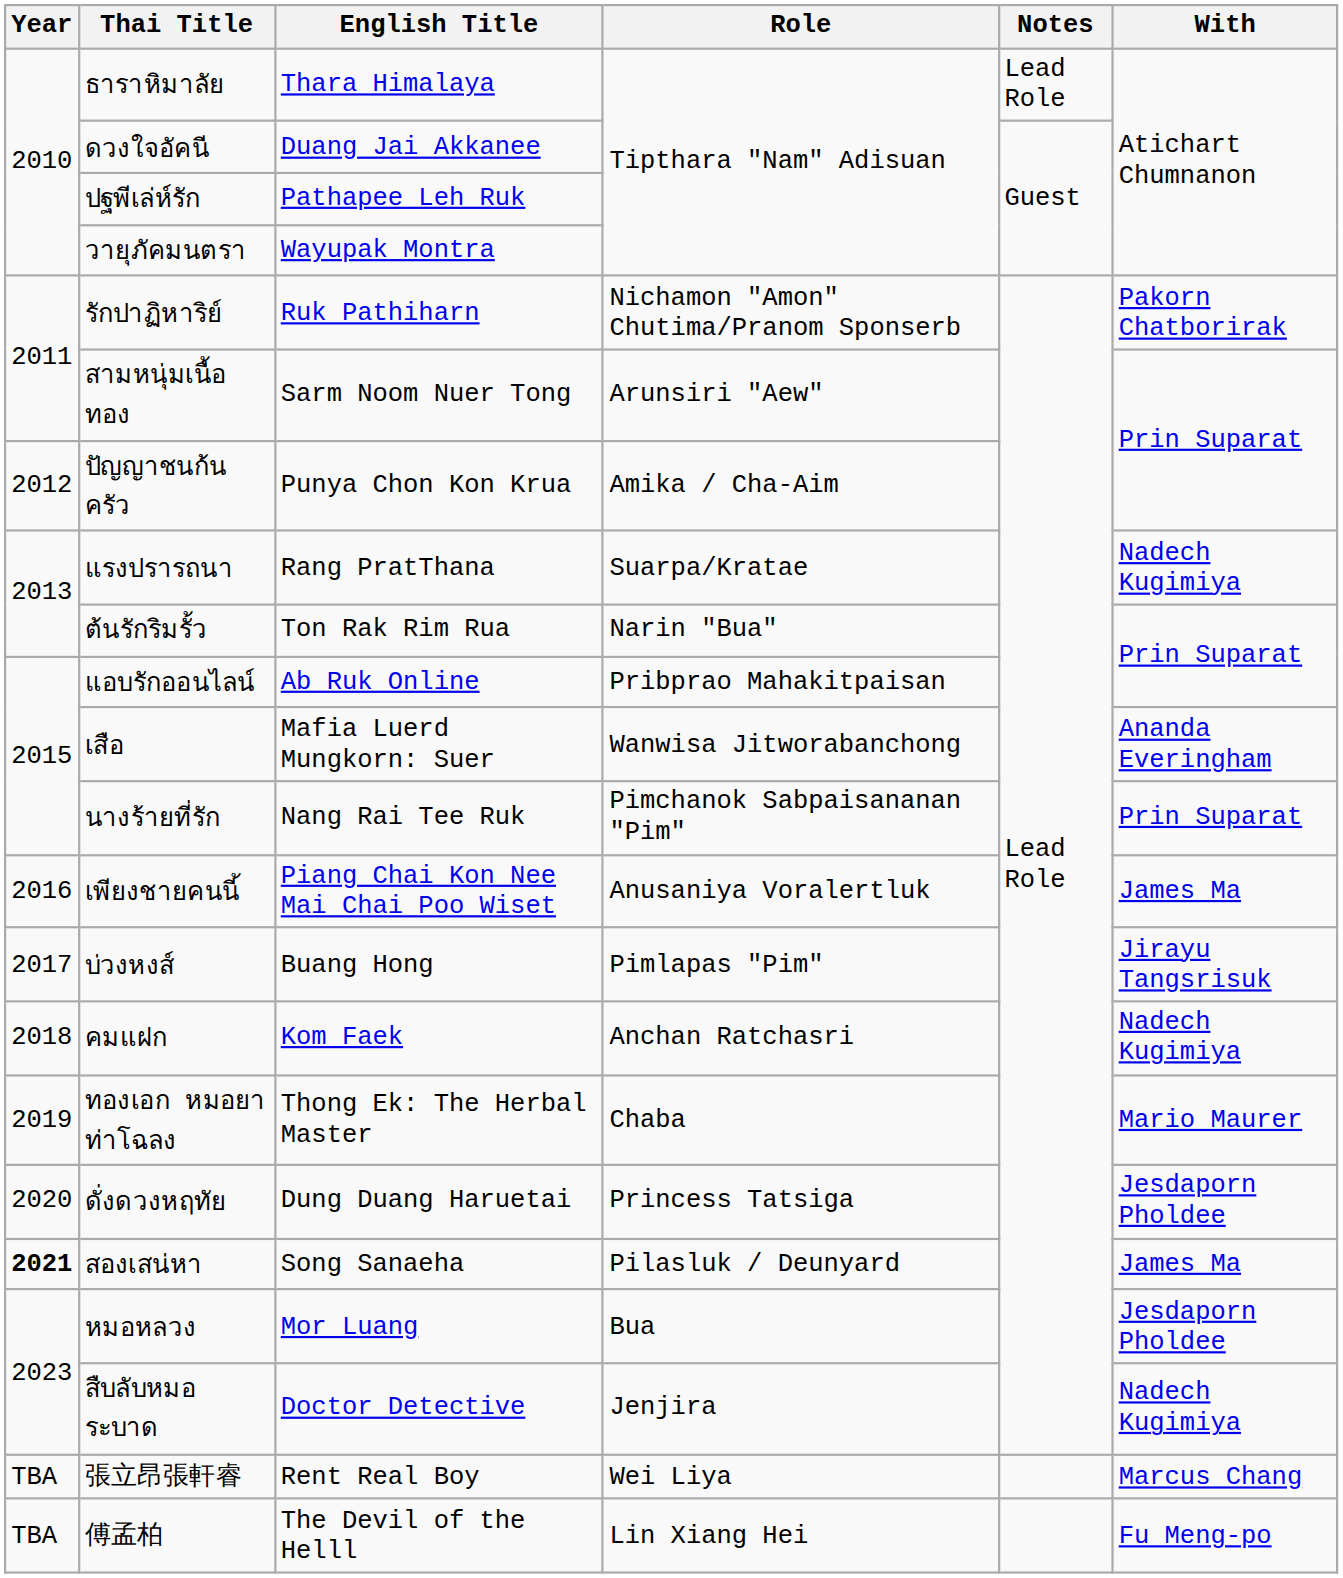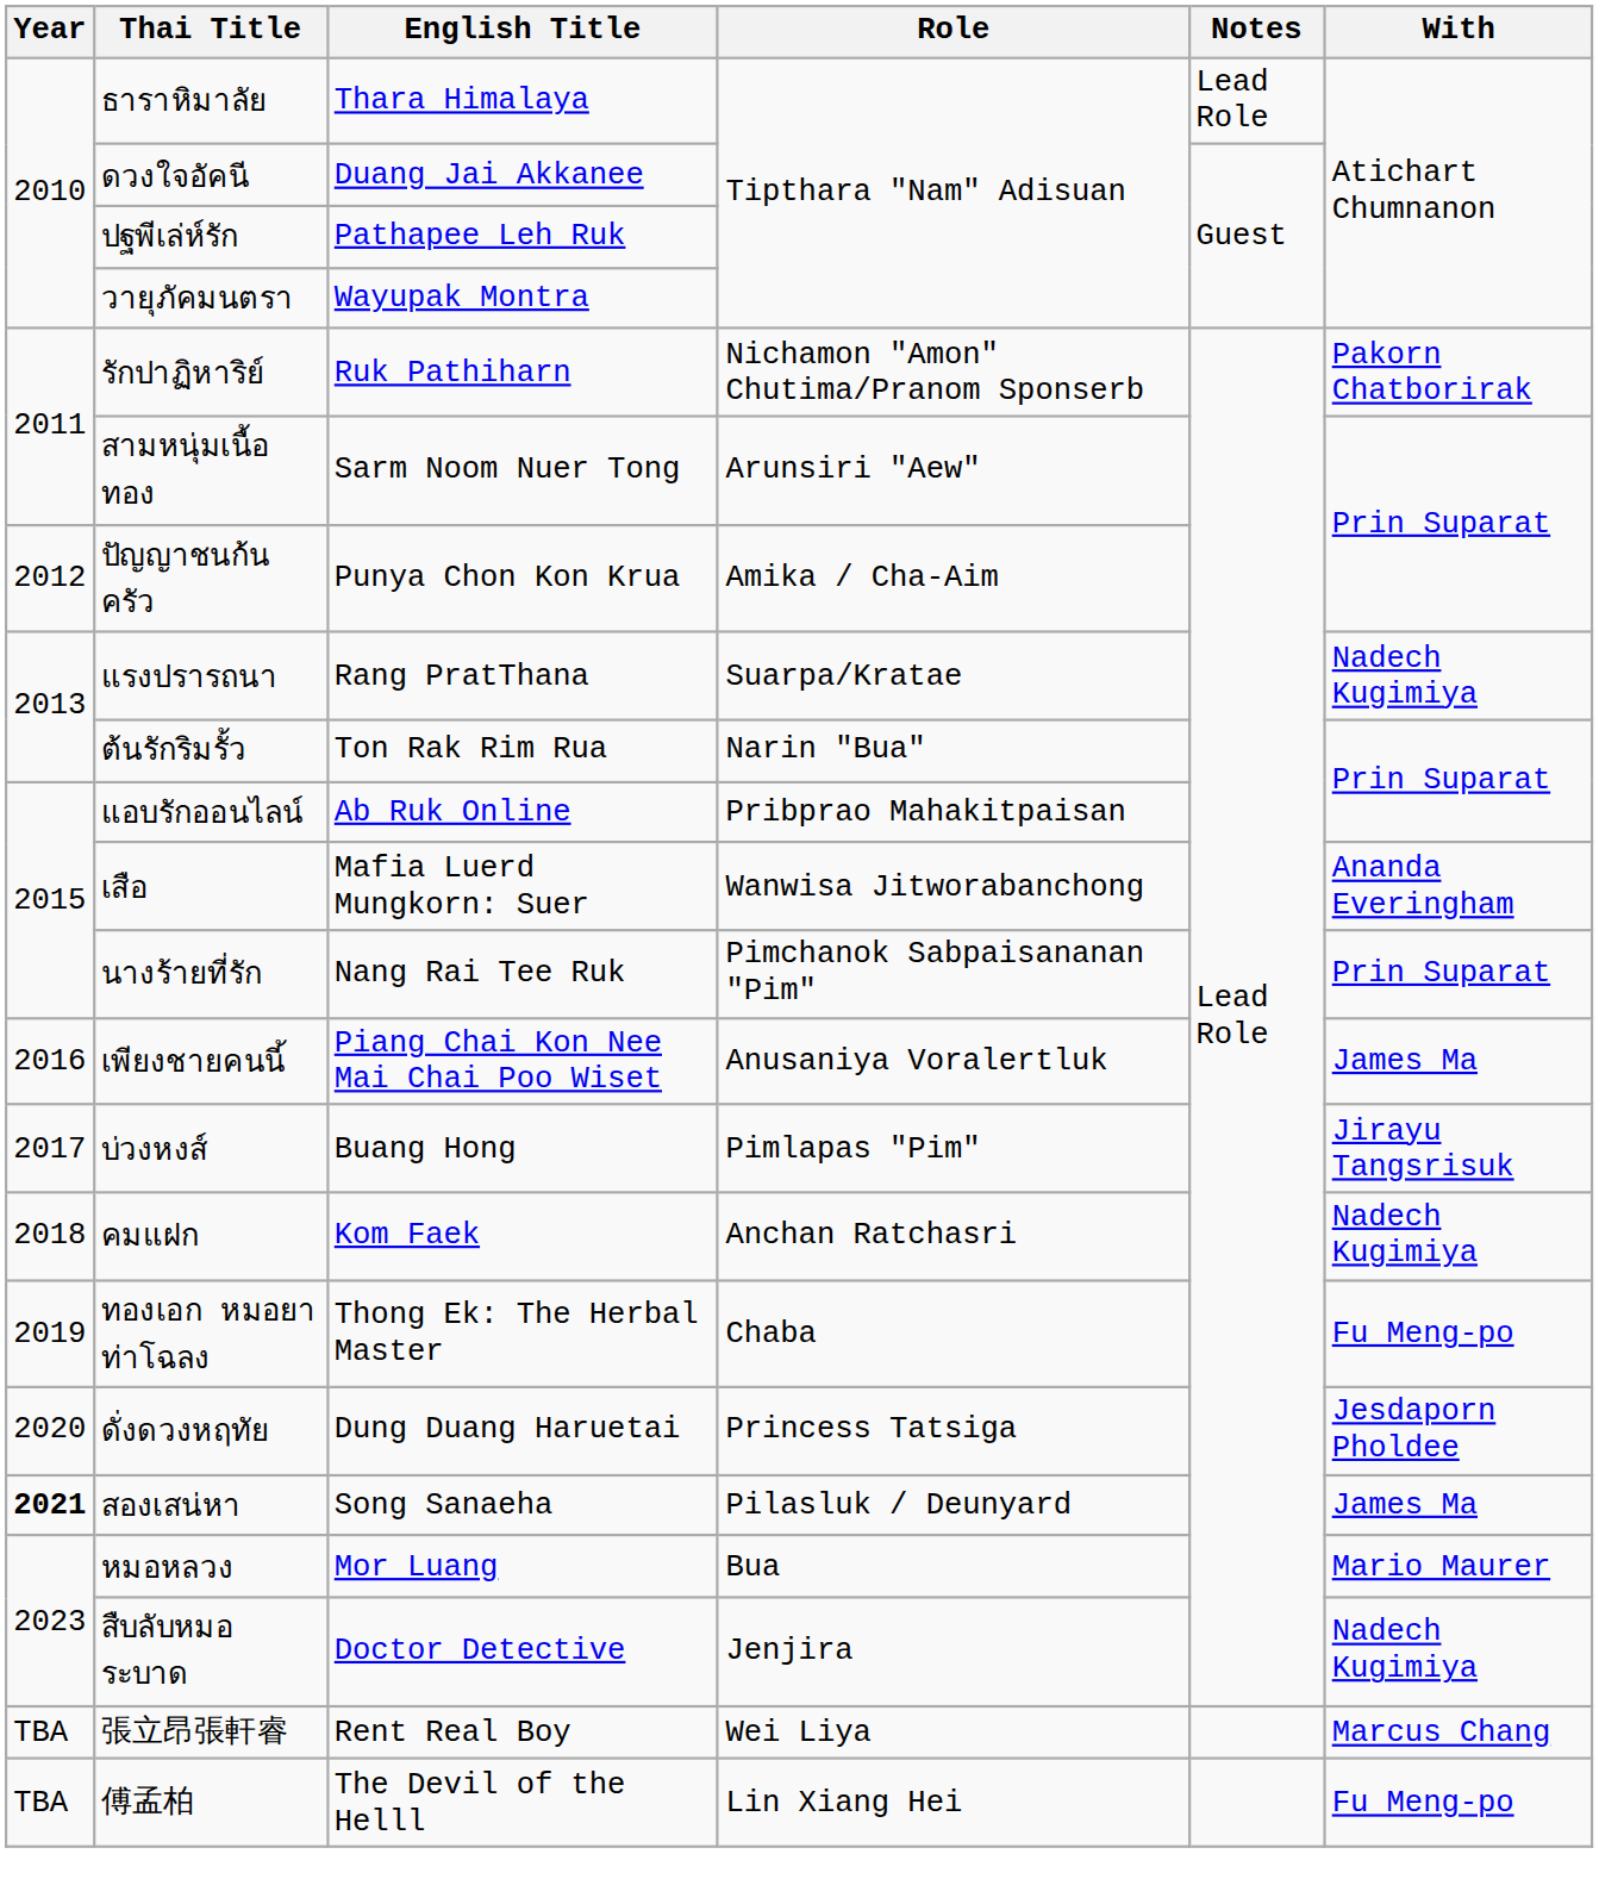ทองเอก หมอยา ท่าโฉลง | With: Mario Maurer -> Fu Meng-po
หมอหลวง | With: Jesdaporn Pholdee -> Mario Maurer
